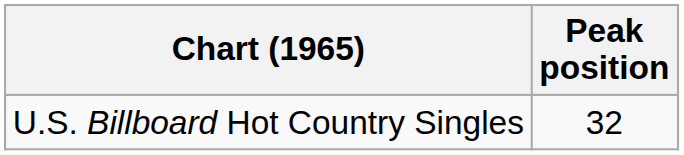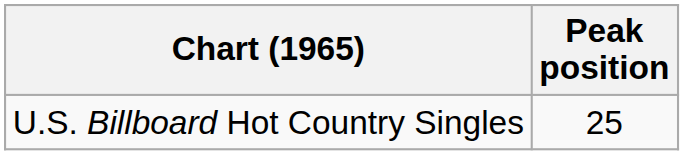U.S. Billboard Hot Country Singles | Peak position: 32 -> 25
